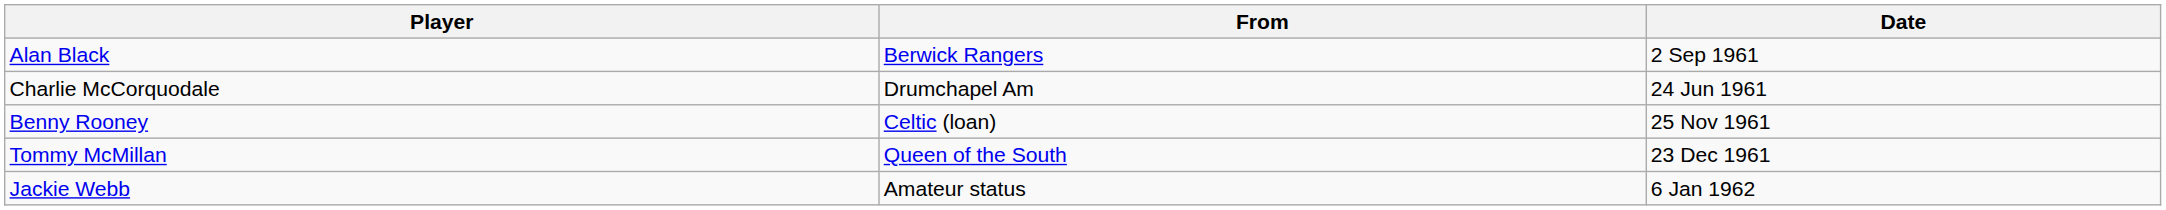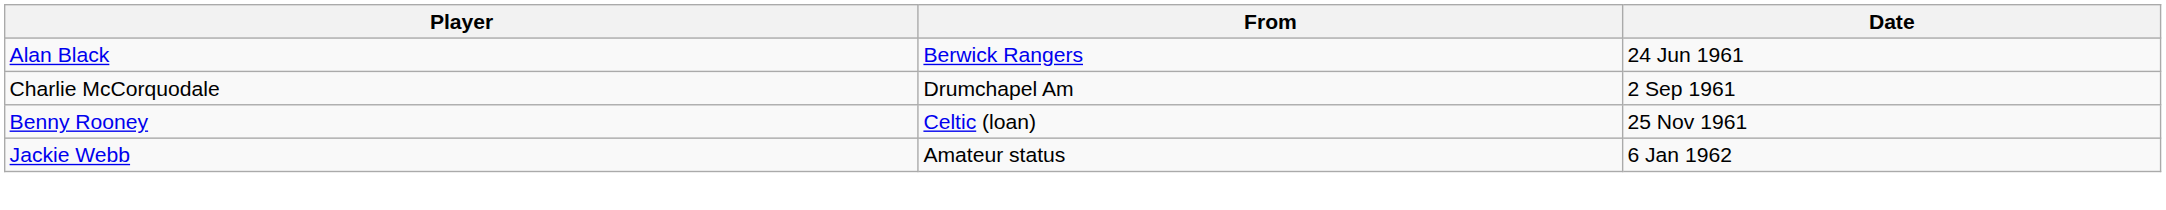Alan Black | Date: 2 Sep 1961 -> 24 Jun 1961
Charlie McCorquodale | Date: 24 Jun 1961 -> 2 Sep 1961
- row: Tommy McMillan | Queen of the South | 23 Dec 1961
